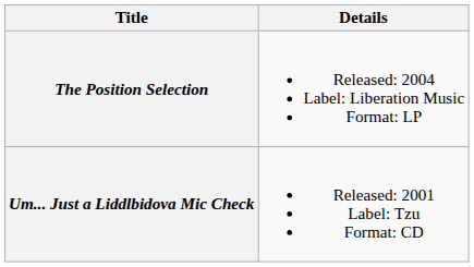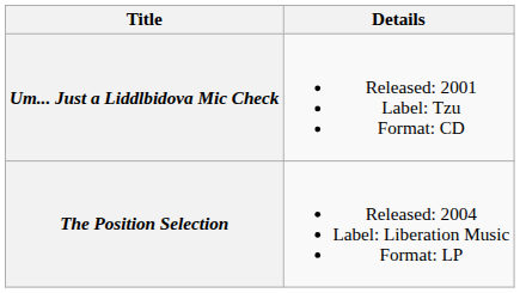rows swapped: Um... Just a Liddlbidova Mic Check <-> The Position Selection
